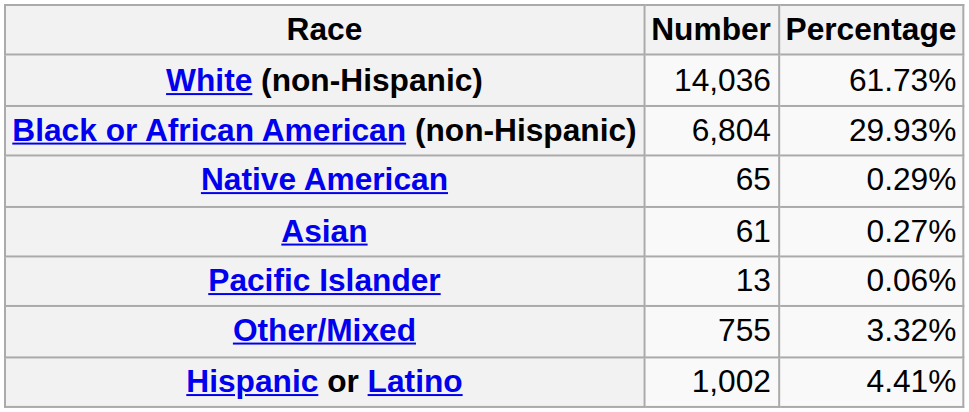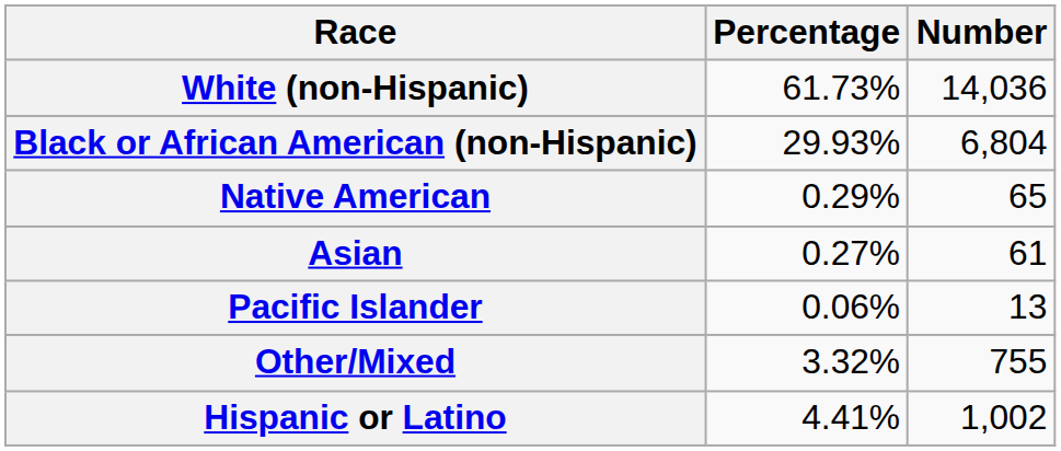columns swapped: Number <-> Percentage
